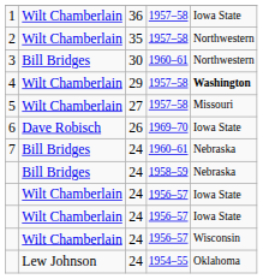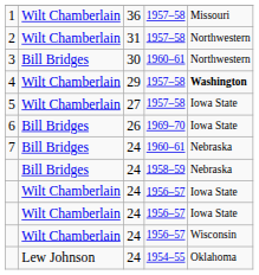1 | column 5: Iowa State -> Missouri
2 | column 3: 35 -> 31
5 | column 5: Missouri -> Iowa State
6 | column 2: Dave Robisch -> Bill Bridges
